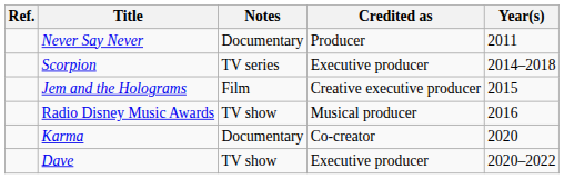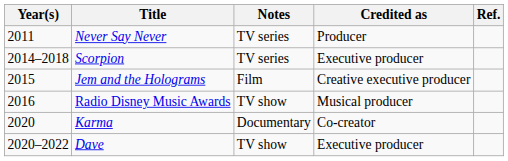columns swapped: Year(s) <-> Ref.
Never Say Never | Notes: Documentary -> TV series
